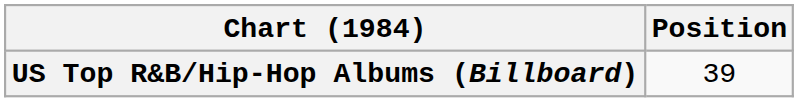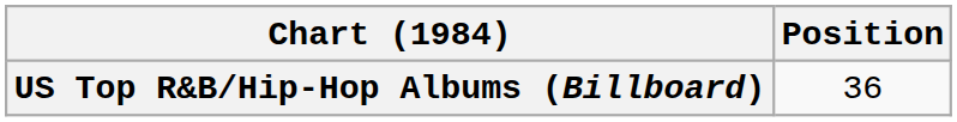US Top R&B/Hip-Hop Albums (Billboard) | Position: 39 -> 36
